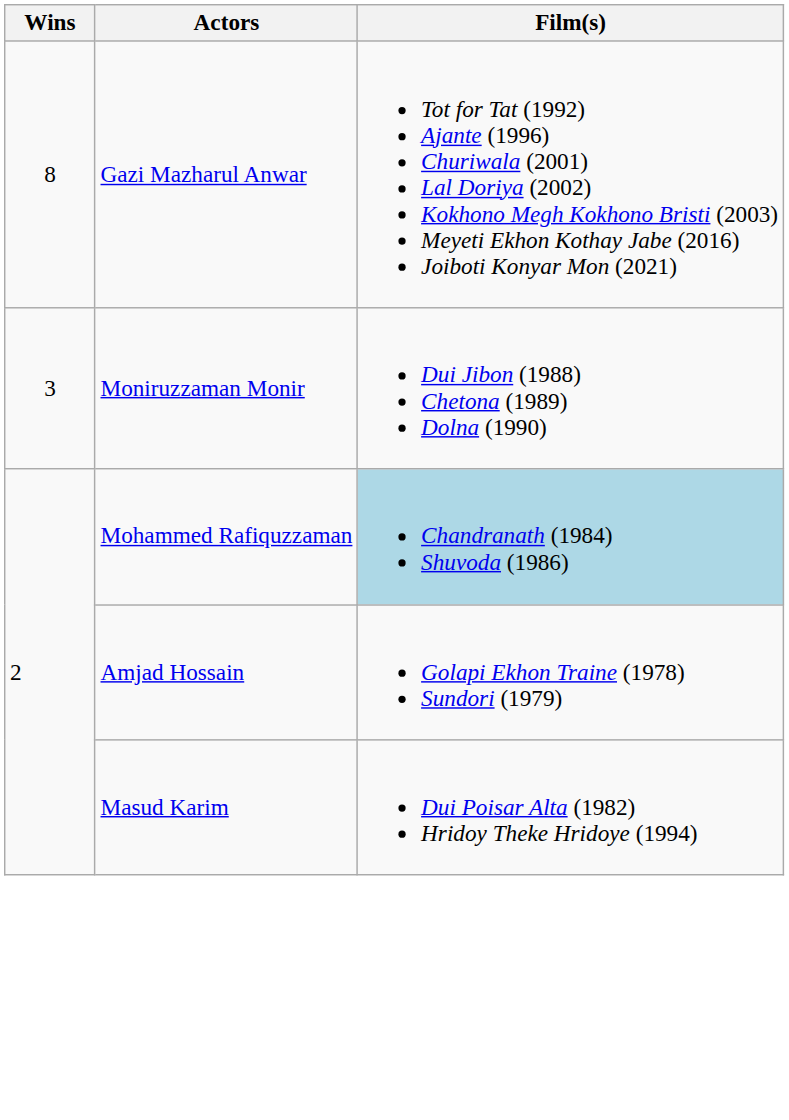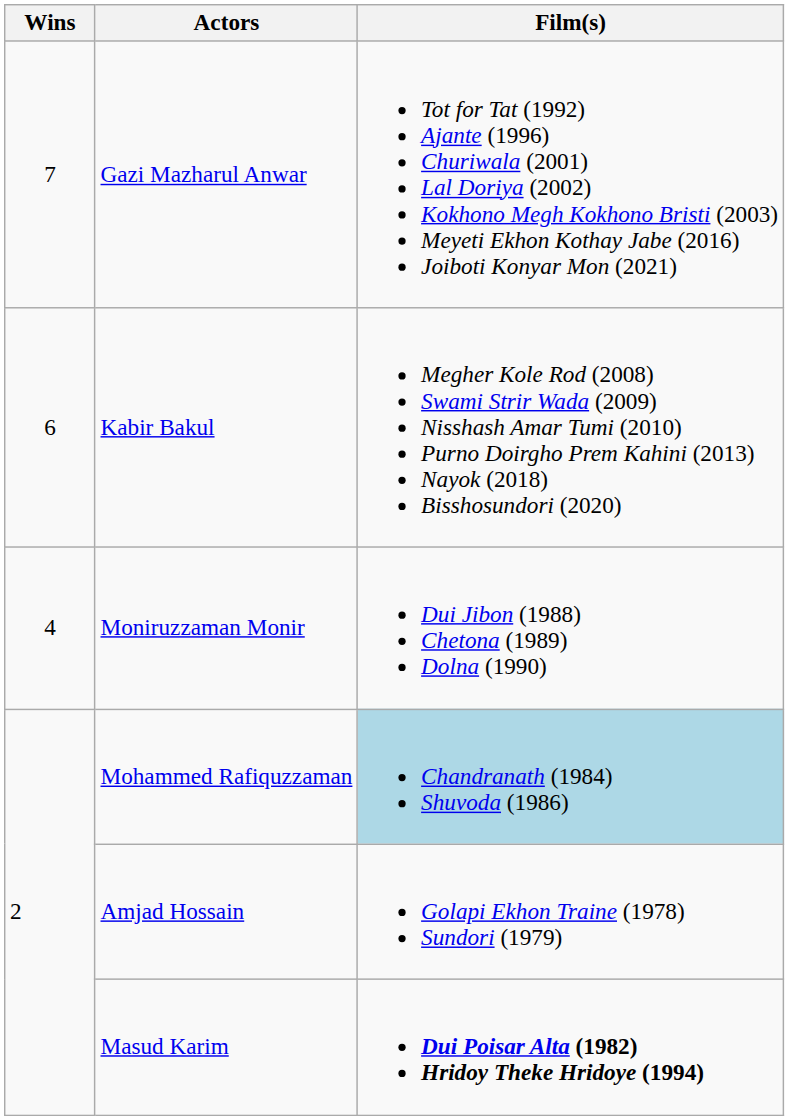Gazi Mazharul Anwar | Wins: 8 -> 7
+ row: 6 | Kabir Bakul | Megher Kole Rod (2008) Swami Strir Wada (2009) Nisshash Amar Tumi (2010) Purno Doirgho Prem Kahini (2013) Nayok (2018) Bisshosundori (2020)
Moniruzzaman Monir | Wins: 3 -> 4
Masud Karim | Film(s): normal -> bold
